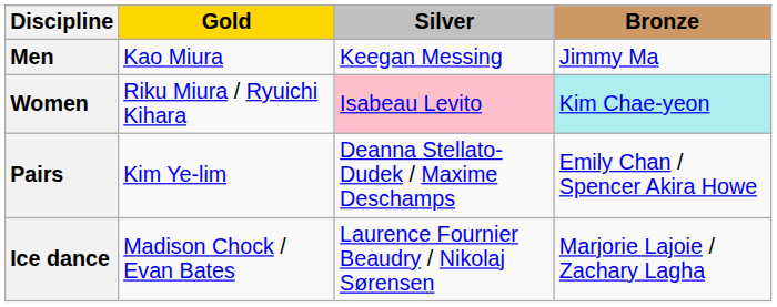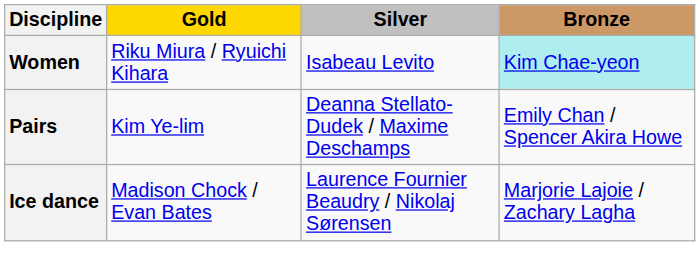- row: Men | Kao Miura | Keegan Messing | Jimmy Ma
Women | Silver: pink background -> no background
